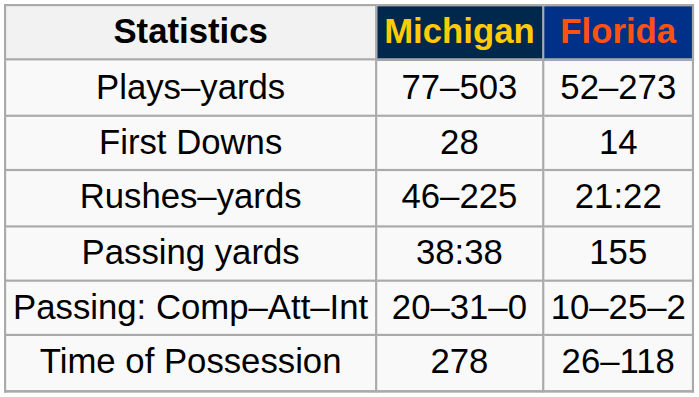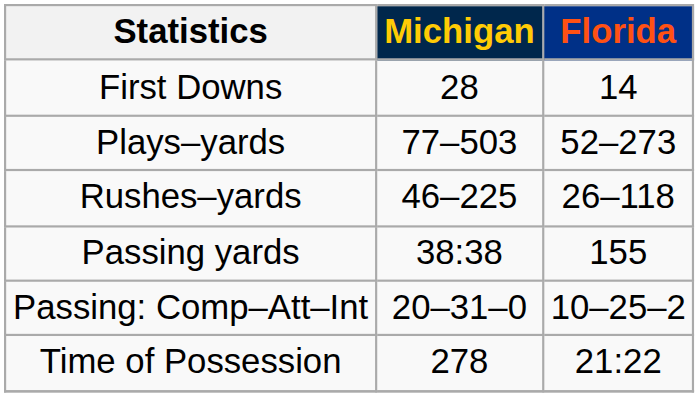rows swapped: First Downs <-> Plays–yards
Rushes–yards | Florida: 21:22 -> 26–118
Time of Possession | Florida: 26–118 -> 21:22
